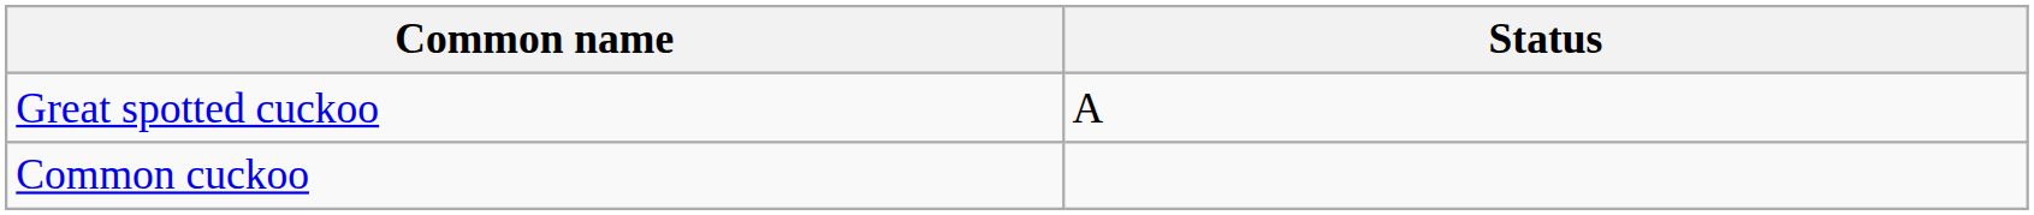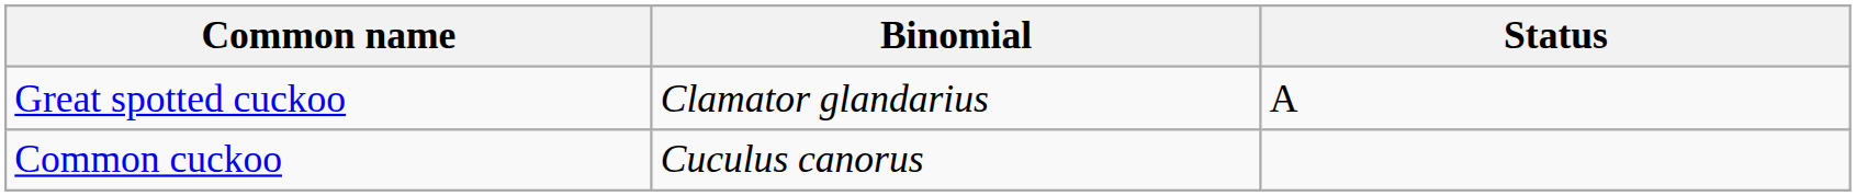+ column: Binomial | Clamator glandarius | Cuculus canorus
